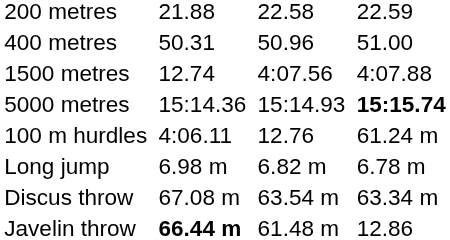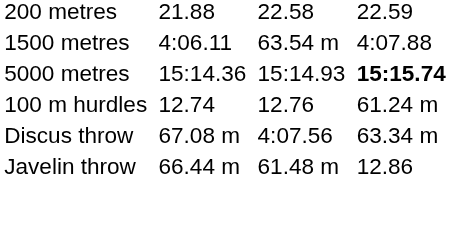- row: 400 metres | 50.31 | 50.96 | 51.00
1500 metres | column 3: 12.74 -> 4:06.11
1500 metres | column 5: 4:07.56 -> 63.54 m
100 m hurdles | column 3: 4:06.11 -> 12.74
- row: Long jump | 6.98 m | 6.82 m | 6.78 m
Discus throw | column 5: 63.54 m -> 4:07.56
Javelin throw | column 3: bold -> normal
